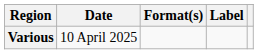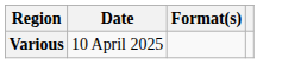- column: Label
